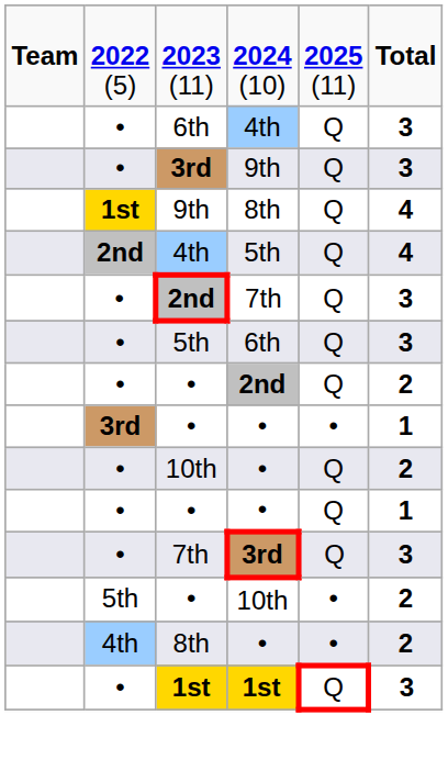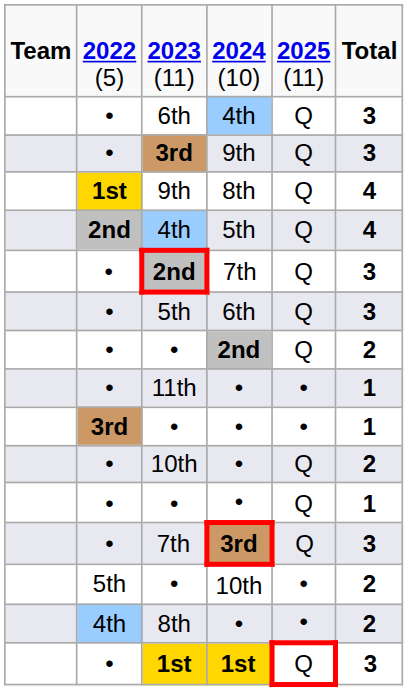+ row: • | 11th | • | • | 1
